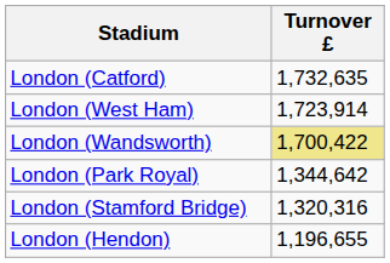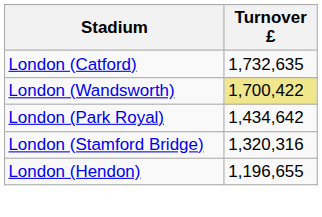- row: London (West Ham) | 1,723,914
London (Park Royal) | Turnover £: 1,344,642 -> 1,434,642
